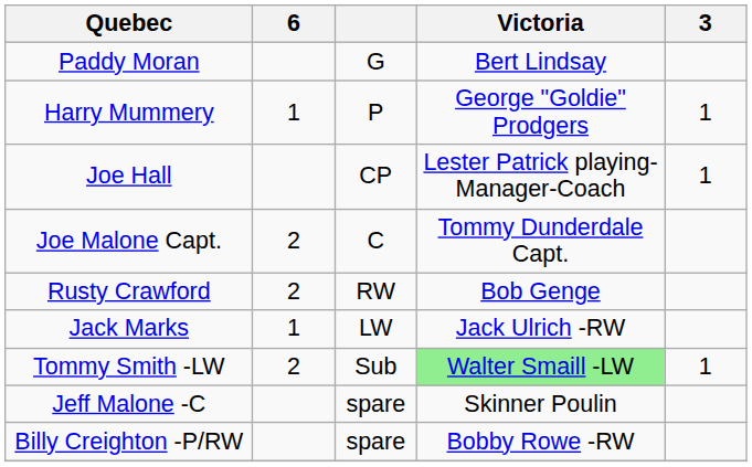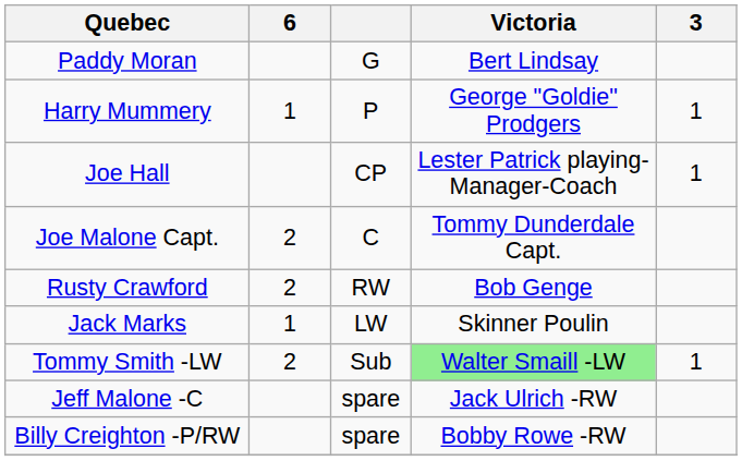Jack Marks | Victoria: Jack Ulrich -RW -> Skinner Poulin
Jeff Malone -C | Victoria: Skinner Poulin -> Jack Ulrich -RW
